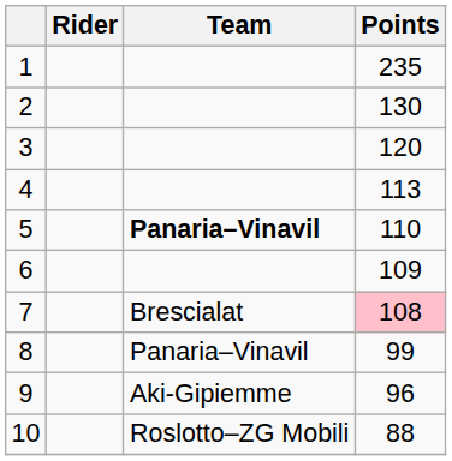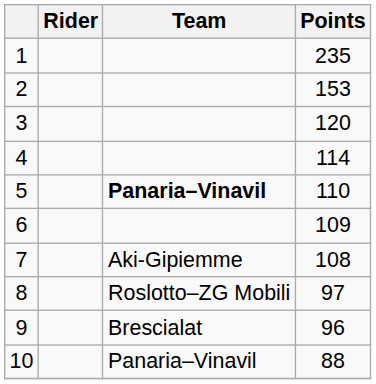2 | Points: 130 -> 153
4 | Points: 113 -> 114
7 | Team: Brescialat -> Aki-Gipiemme
7 | Points: pink background -> no background
8 | Team: Panaria–Vinavil -> Roslotto–ZG Mobili
8 | Points: 99 -> 97
9 | Team: Aki-Gipiemme -> Brescialat
10 | Team: Roslotto–ZG Mobili -> Panaria–Vinavil
